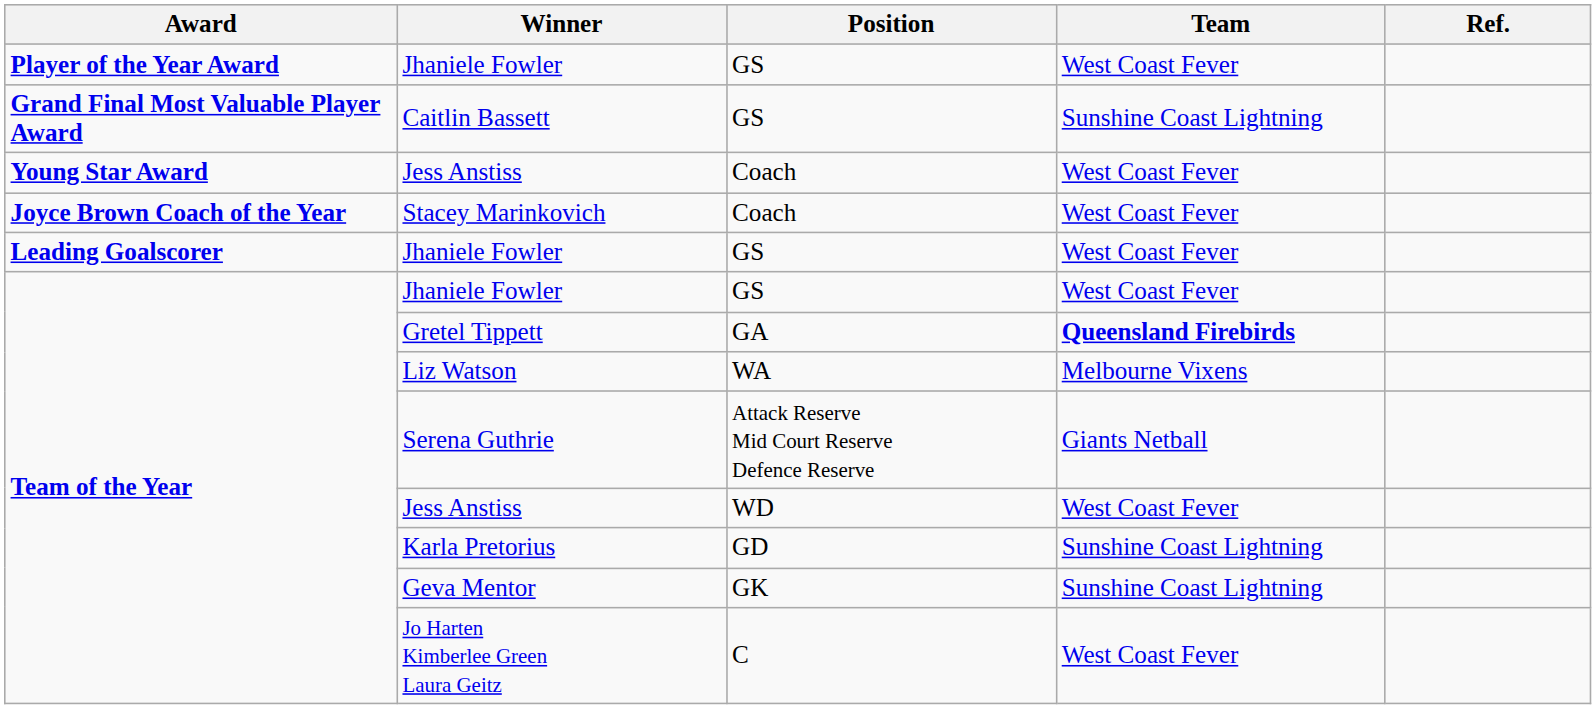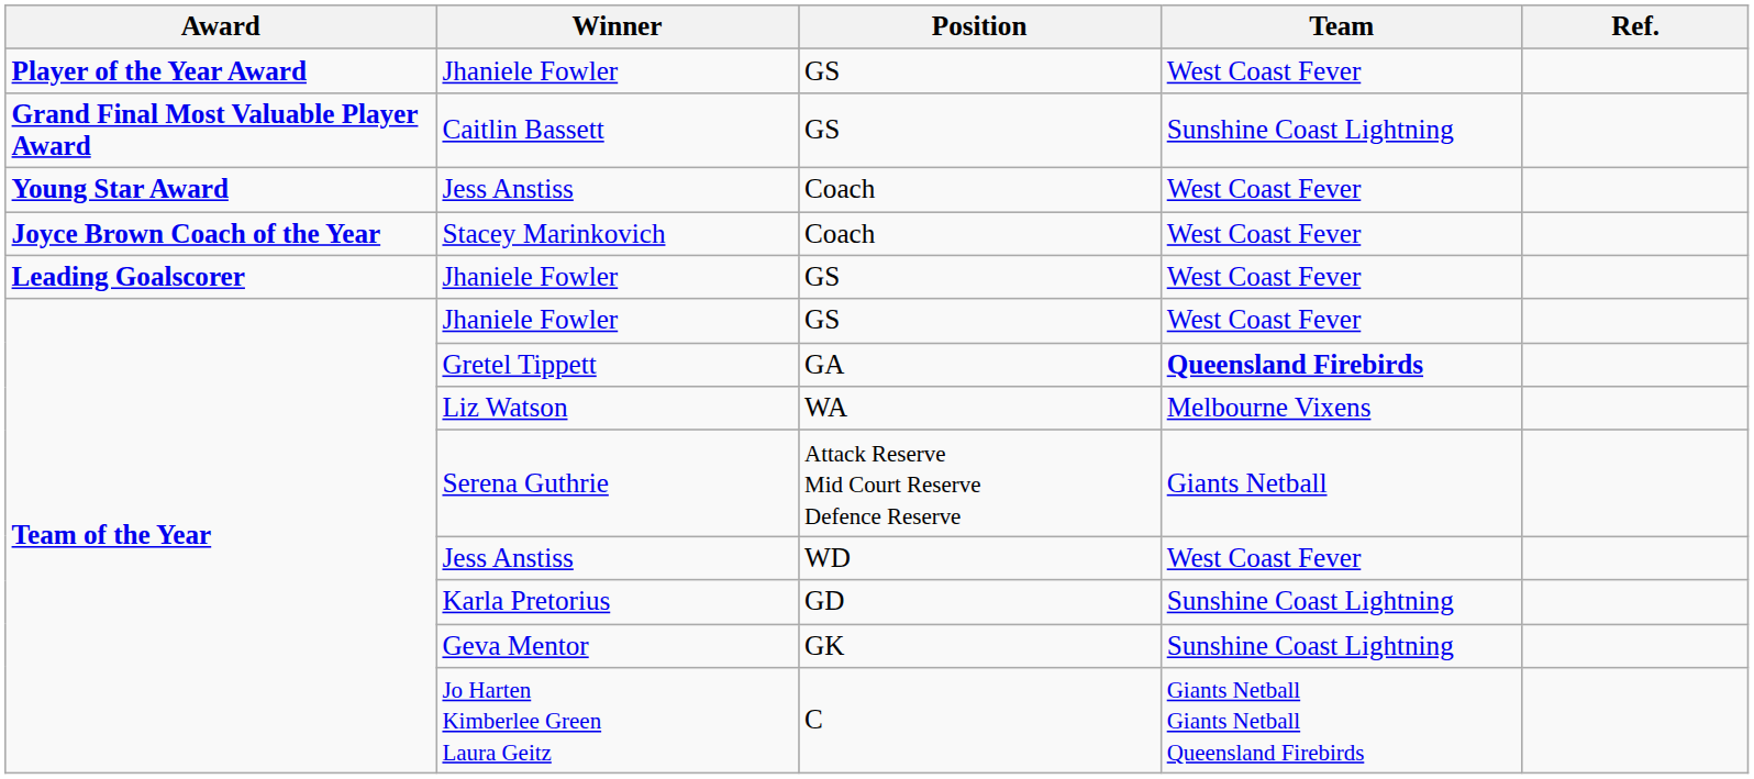Jo Harten Kimberlee Green Laura Geitz | Team: West Coast Fever -> Giants Netball Giants Netball Queensland Firebirds
